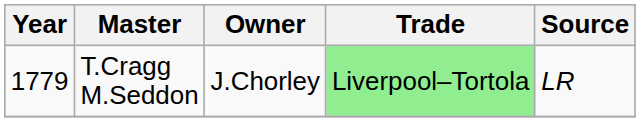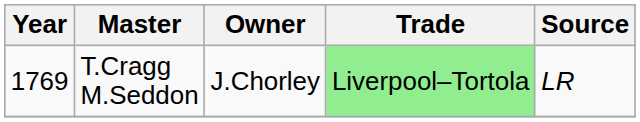T.Cragg M.Seddon | Year: 1779 -> 1769
